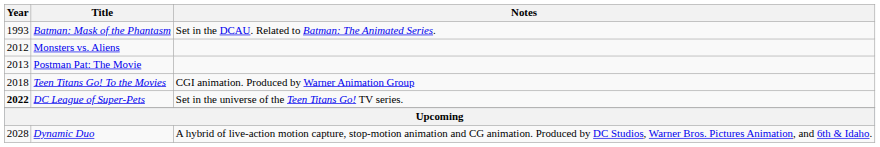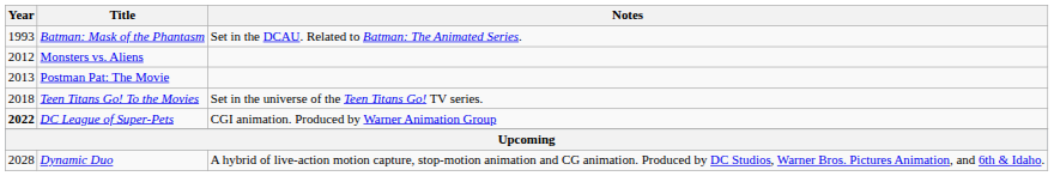Teen Titans Go! To the Movies | Notes: CGI animation. Produced by Warner Animation Group -> Set in the universe of the Teen Titans Go! TV series.
DC League of Super-Pets | Notes: Set in the universe of the Teen Titans Go! TV series. -> CGI animation. Produced by Warner Animation Group
